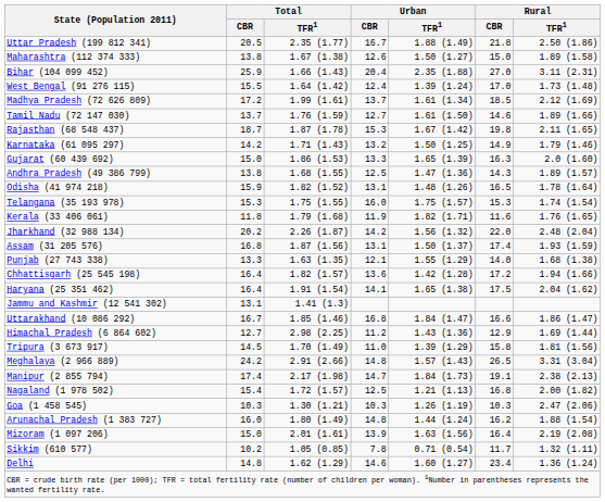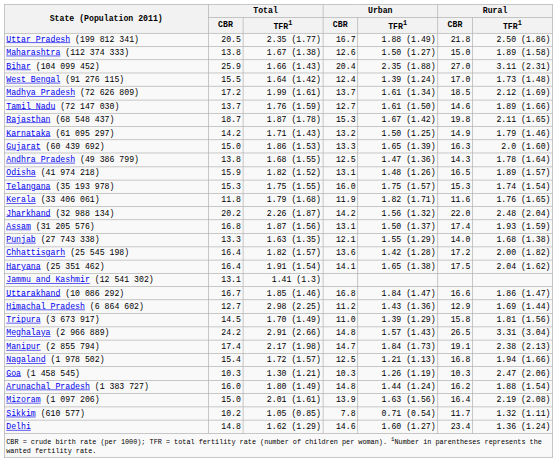Andhra Pradesh (49 386 799) | Rural / TFR1: 1.89 (1.57) -> 1.78 (1.64)
Odisha (41 974 218) | Rural / TFR1: 1.78 (1.64) -> 1.89 (1.57)
Chhattisgarh (25 545 198) | Rural / TFR1: 1.94 (1.66) -> 2.00 (1.82)
Nagaland (1 978 502) | Rural / TFR1: 2.00 (1.82) -> 1.94 (1.66)
